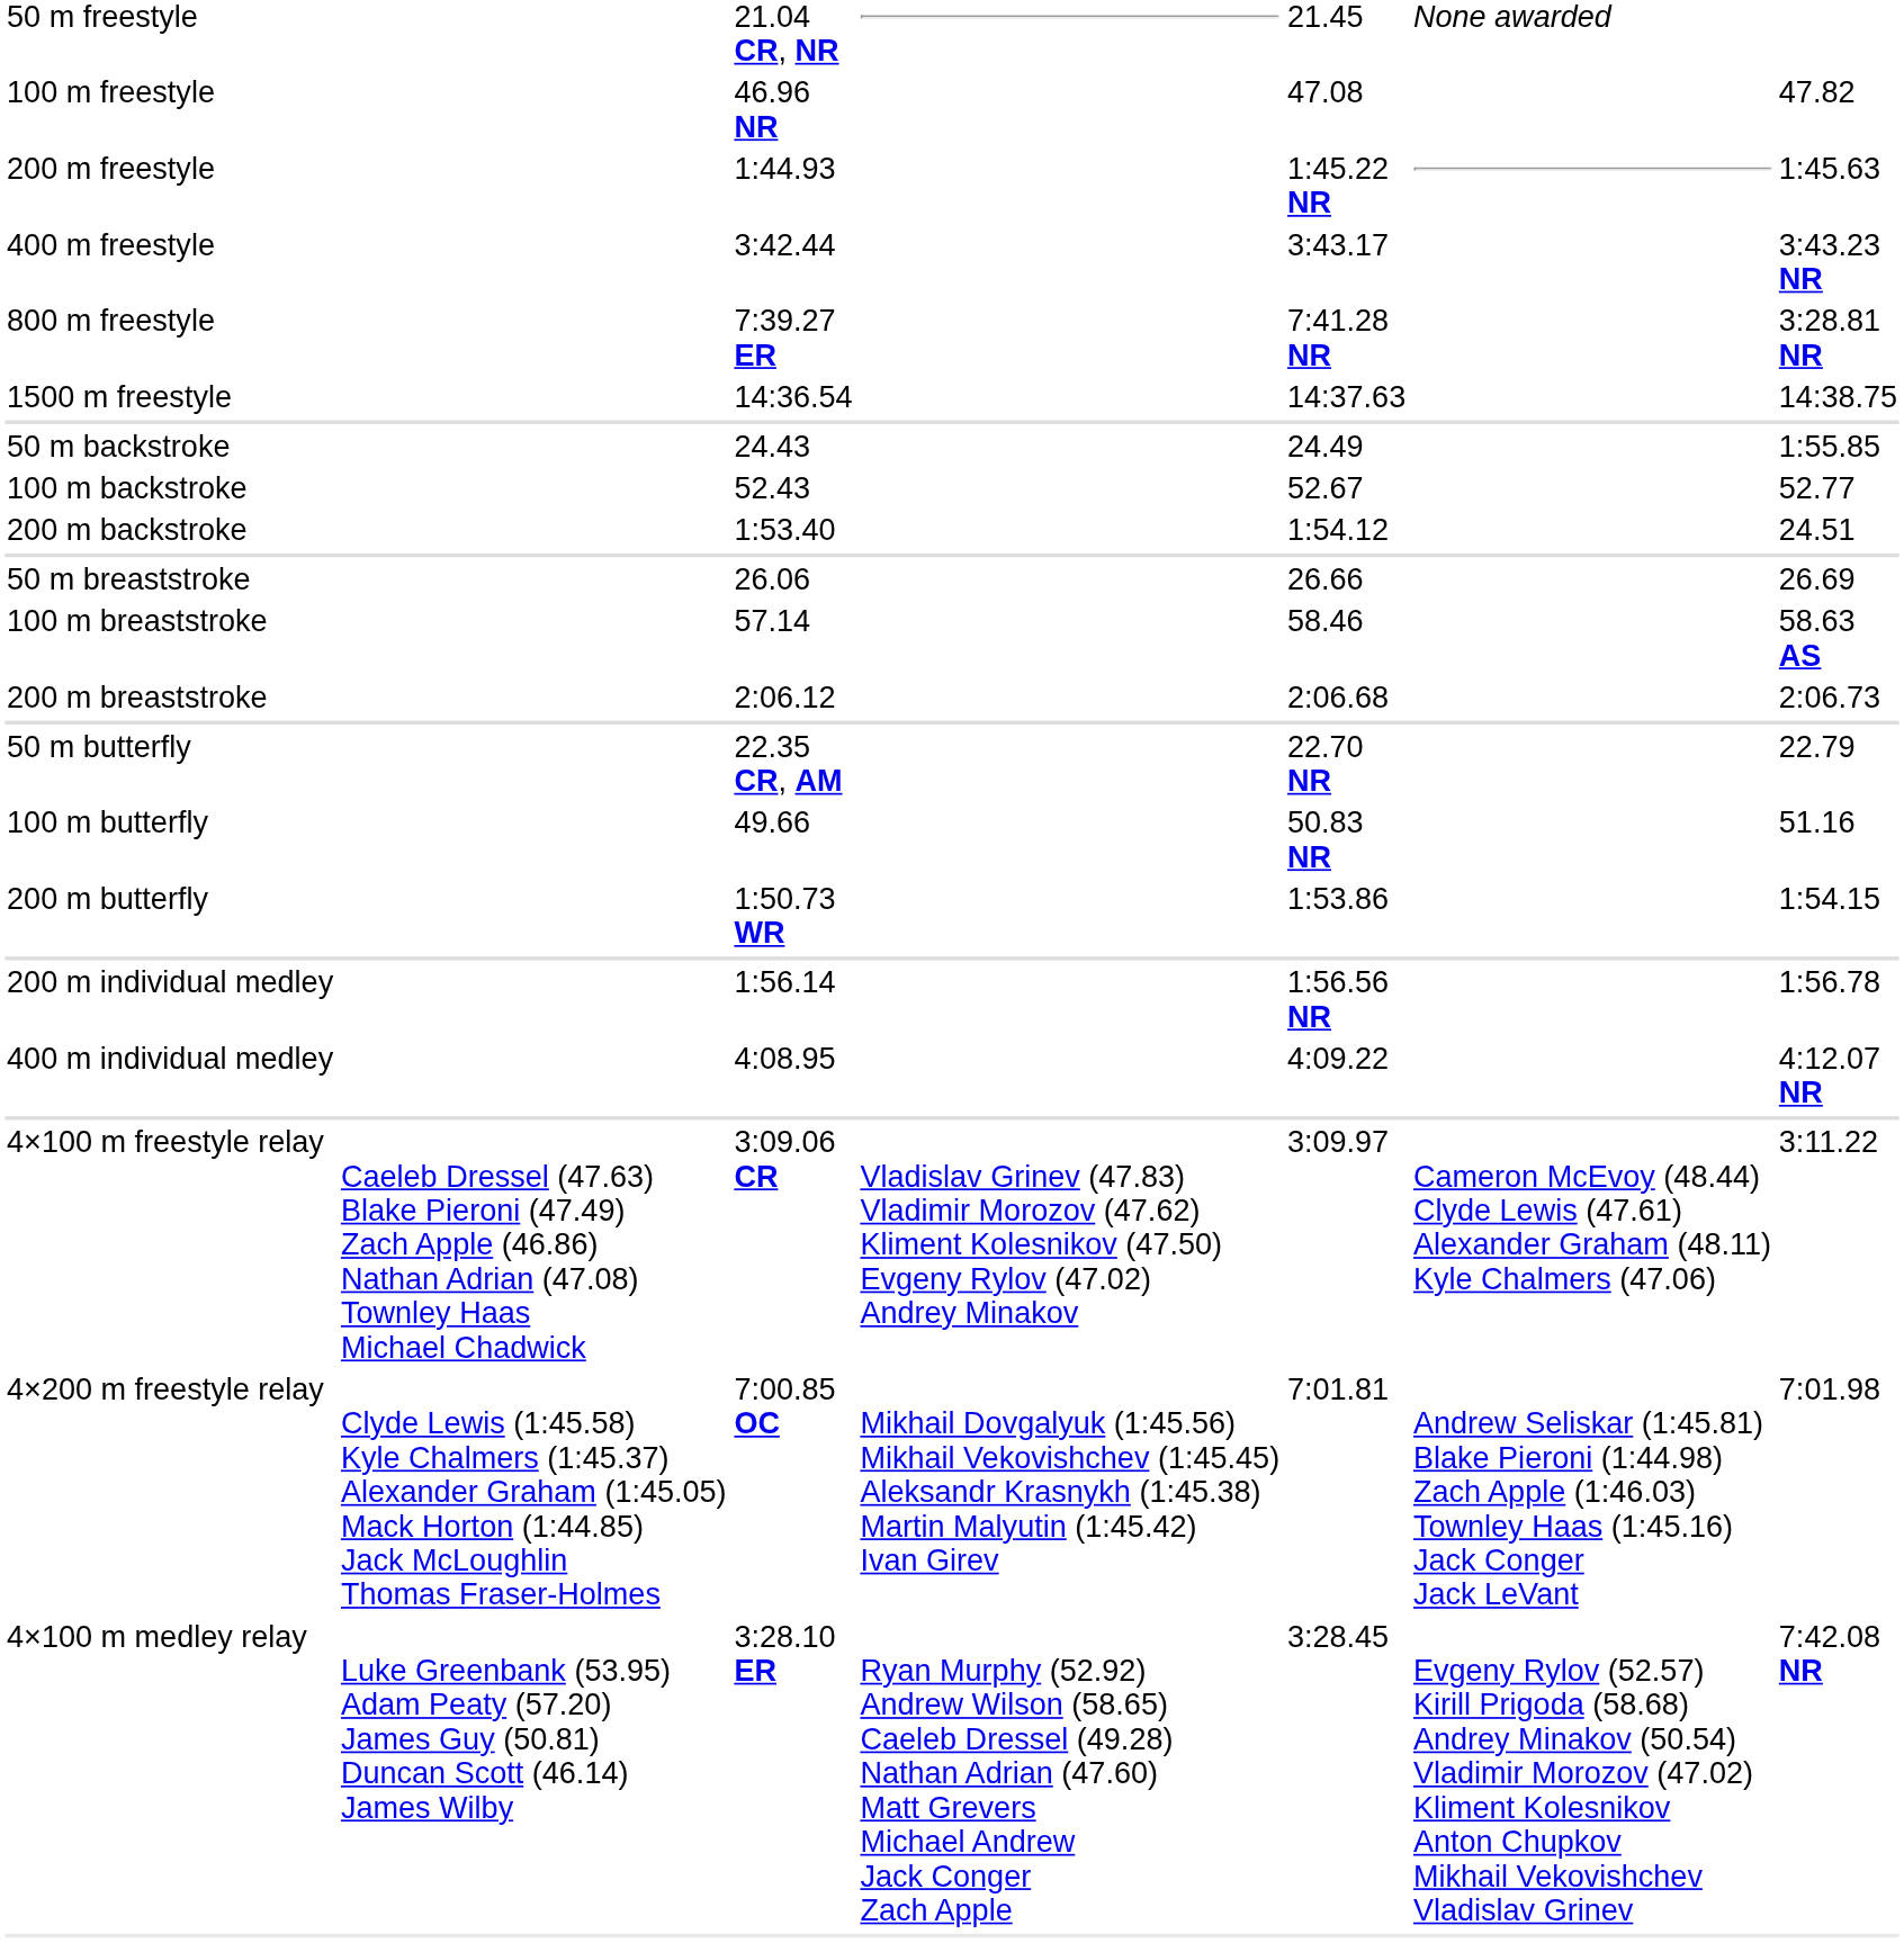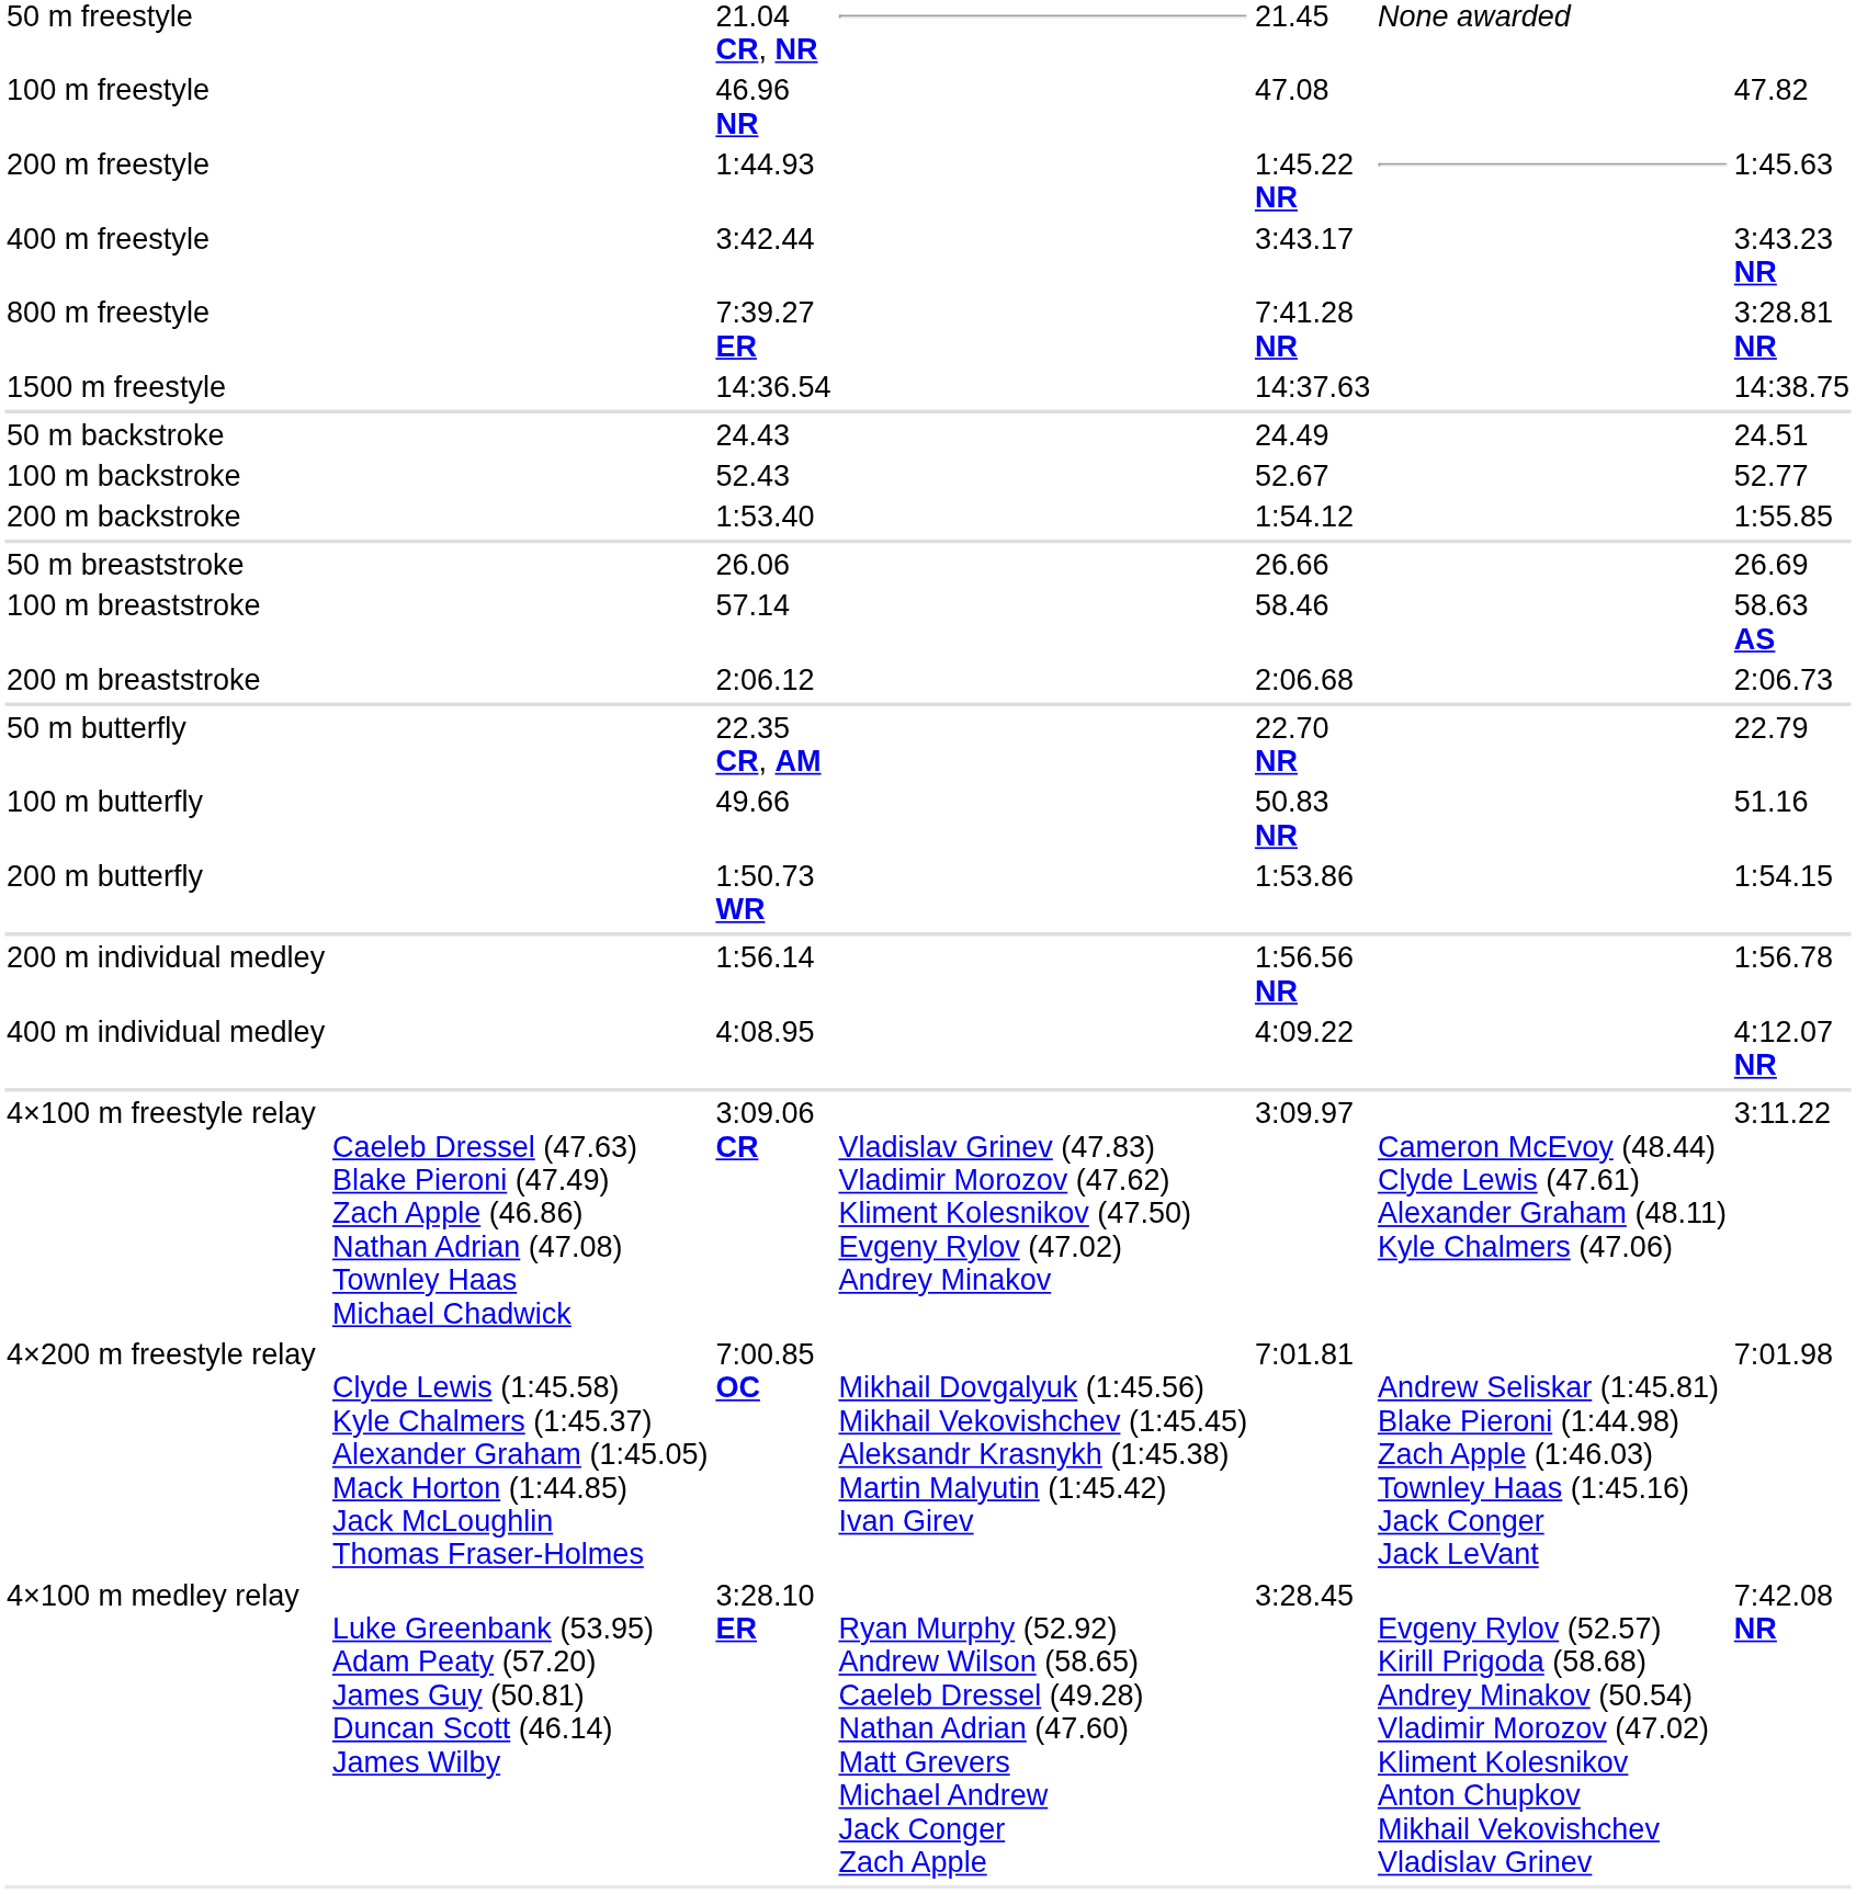50 m backstroke | column 7: 1:55.85 -> 24.51
200 m backstroke | column 7: 24.51 -> 1:55.85
